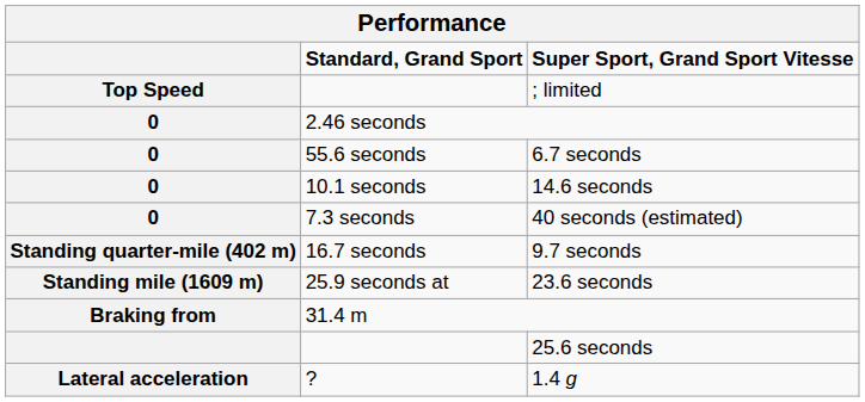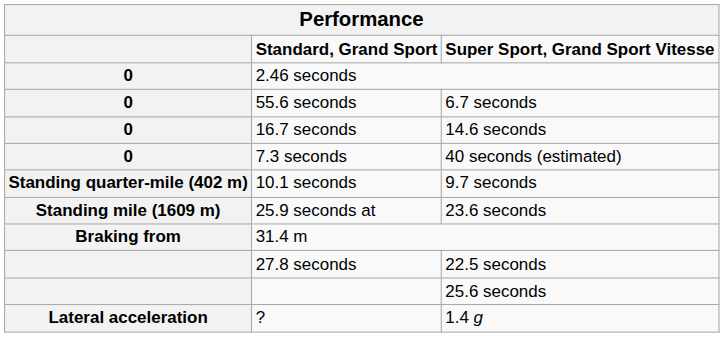- row: Top Speed | ; limited
14.6 seconds | Standard, Grand Sport: 10.1 seconds -> 16.7 seconds
9.7 seconds | Standard, Grand Sport: 16.7 seconds -> 10.1 seconds
+ row: 27.8 seconds | 22.5 seconds
